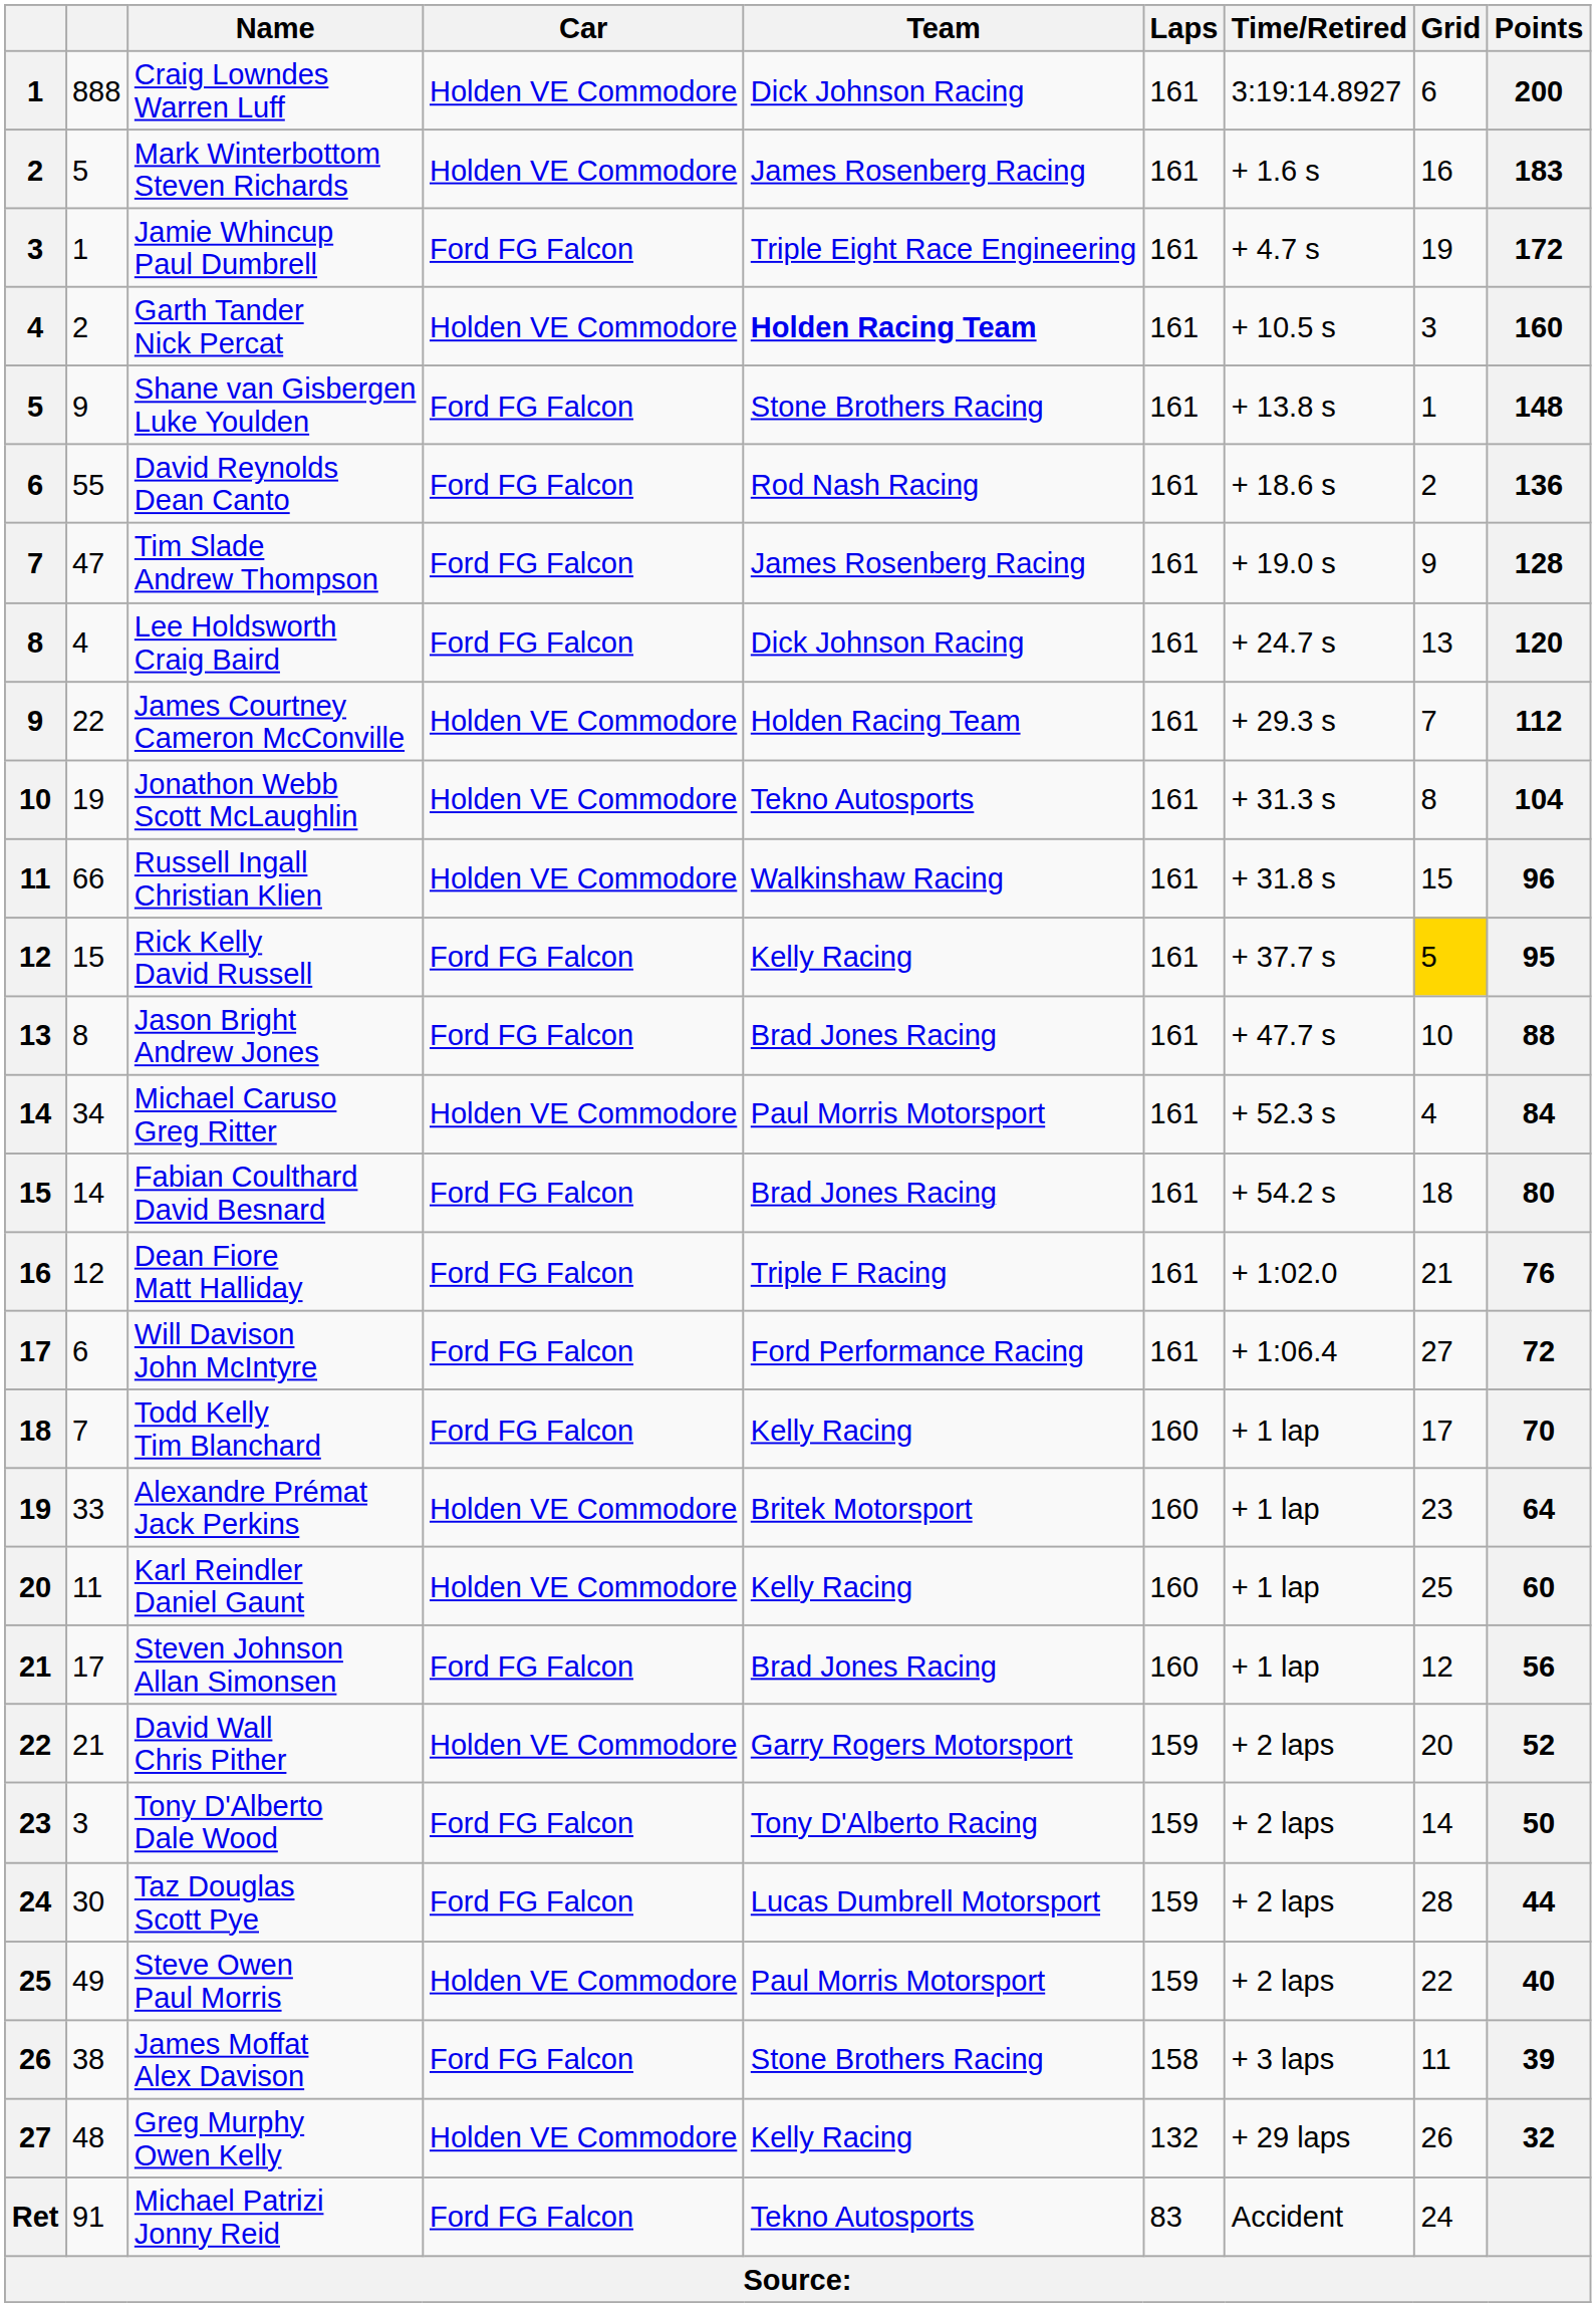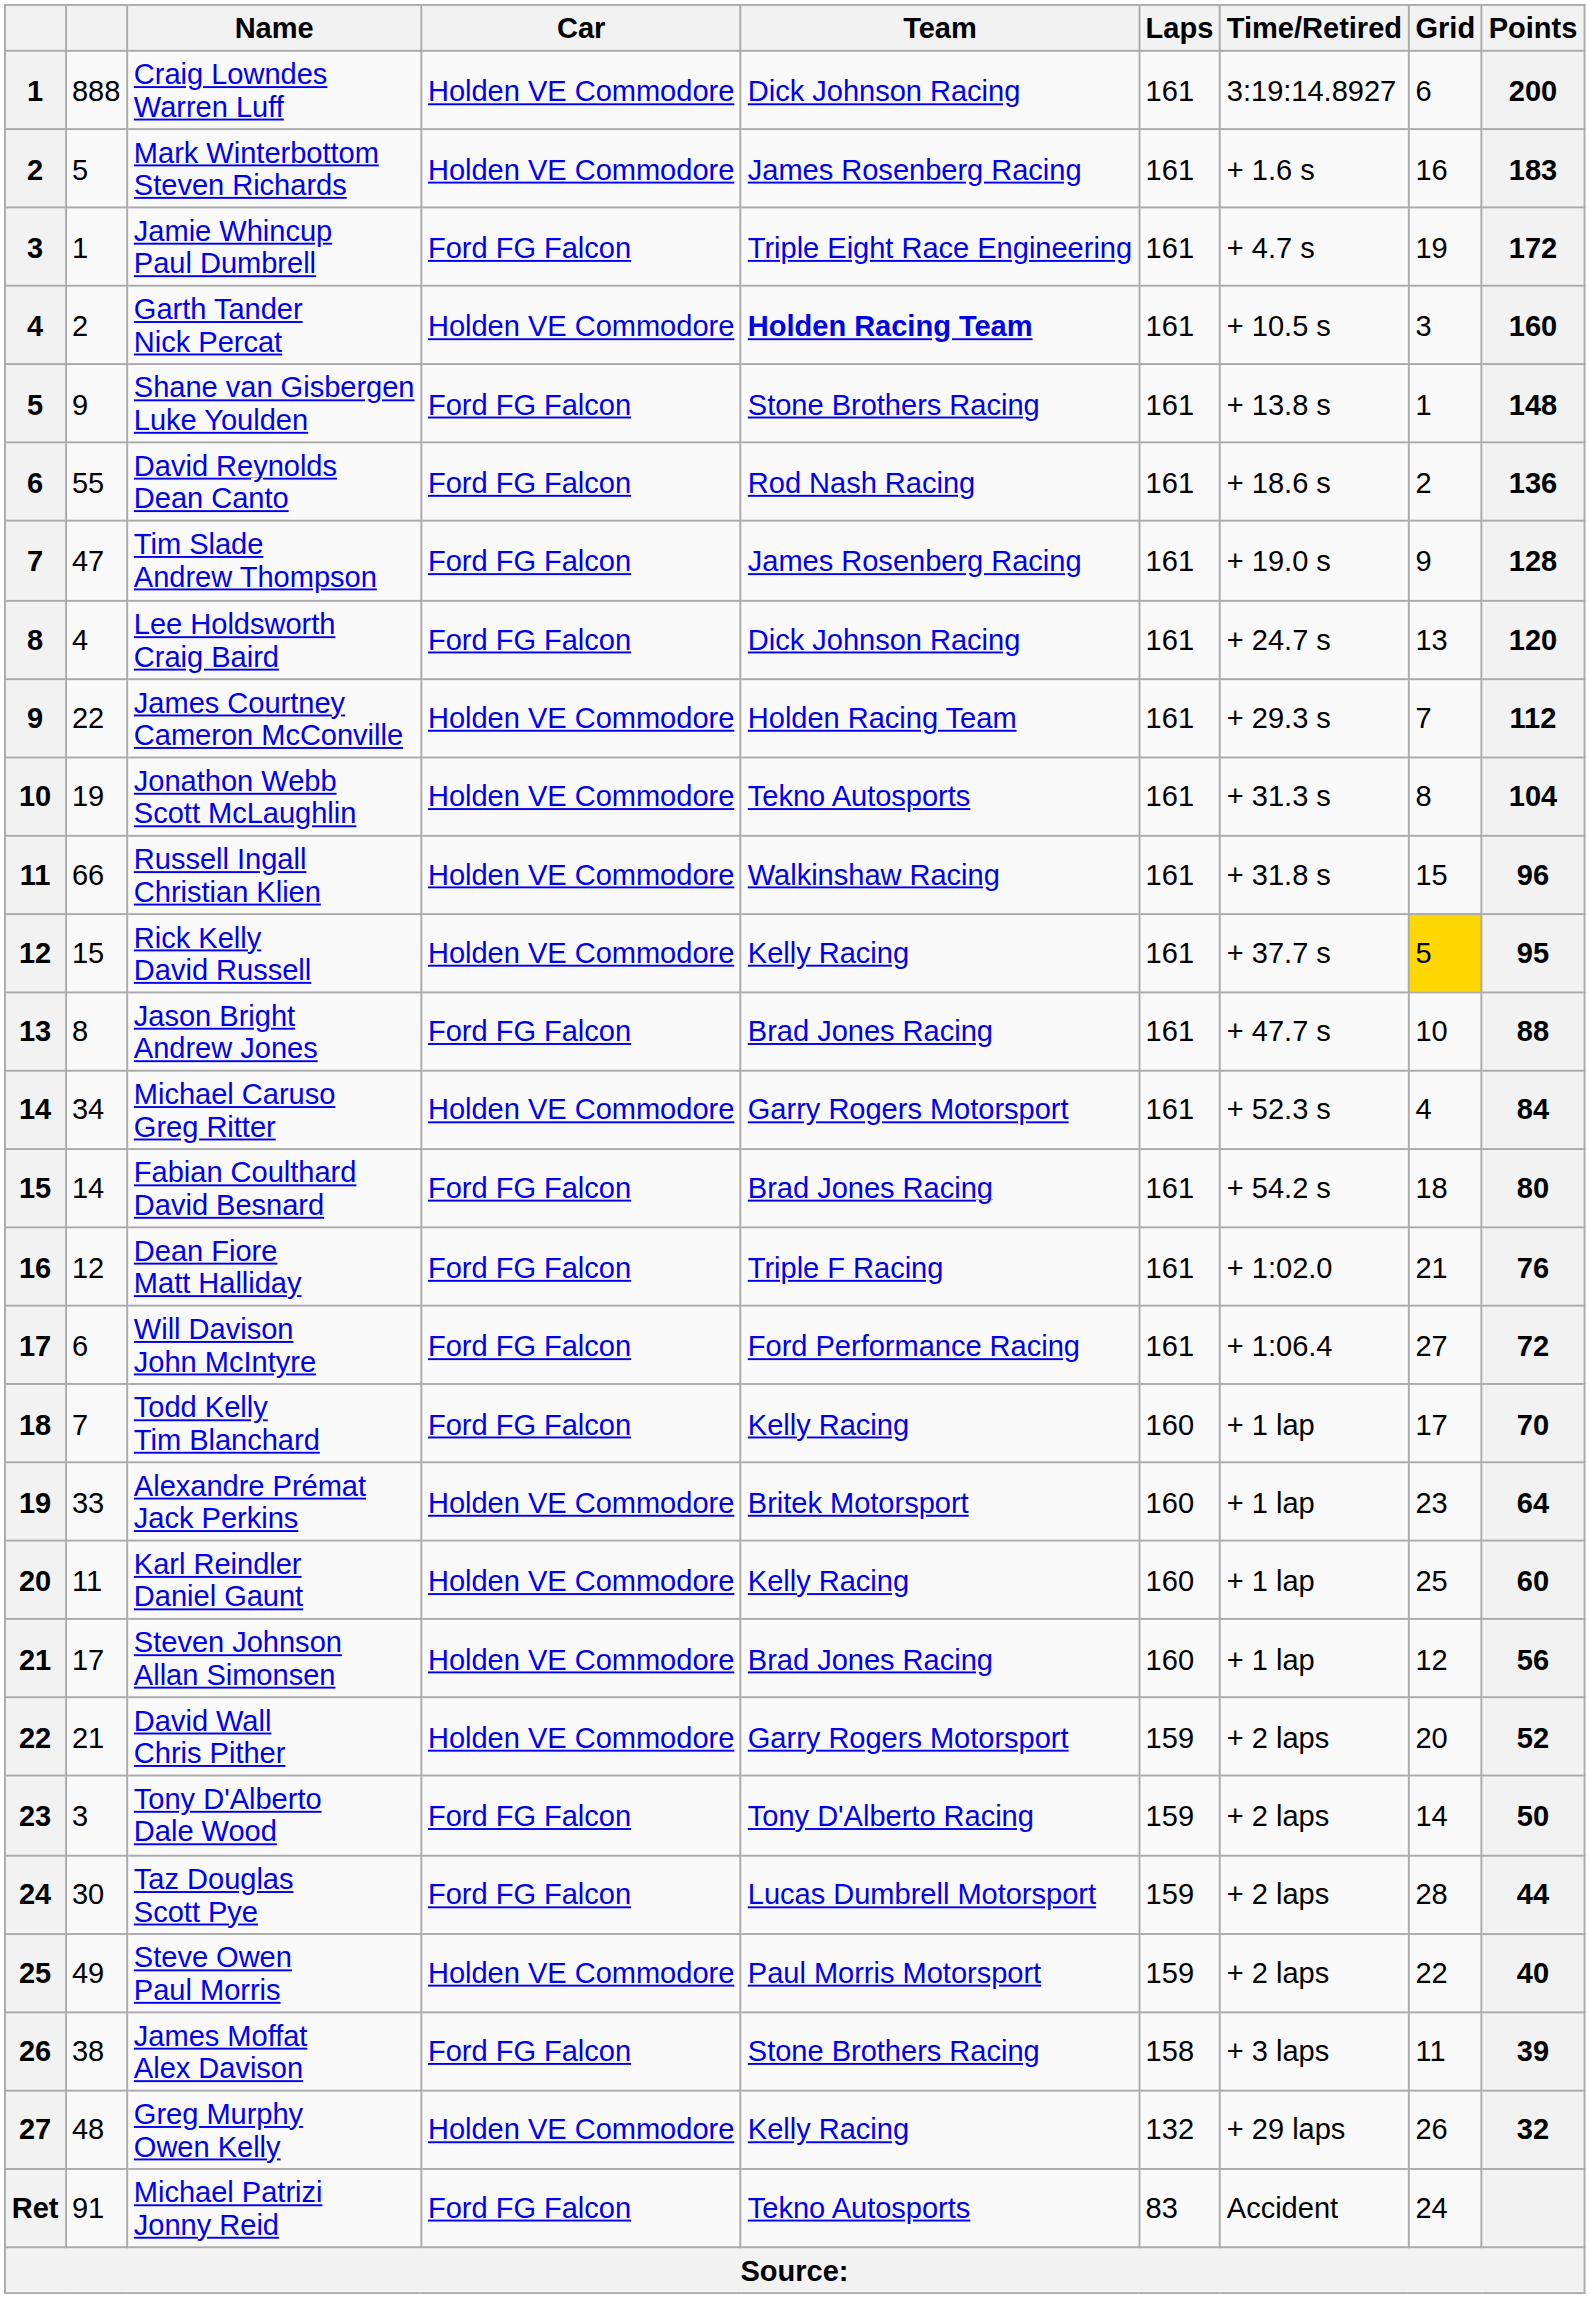Rick Kelly David Russell | Car: Ford FG Falcon -> Holden VE Commodore
Michael Caruso Greg Ritter | Team: Paul Morris Motorsport -> Garry Rogers Motorsport
Steven Johnson Allan Simonsen | Car: Ford FG Falcon -> Holden VE Commodore
